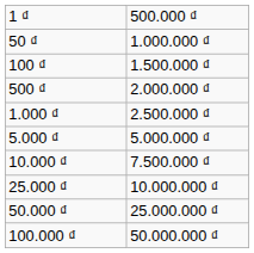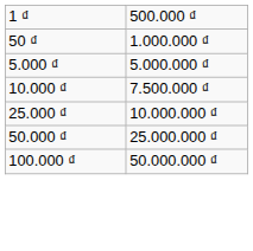- row: 100 ₫ | 1.500.000 ₫
- row: 500 ₫ | 2.000.000 ₫
- row: 1.000 ₫ | 2.500.000 ₫
